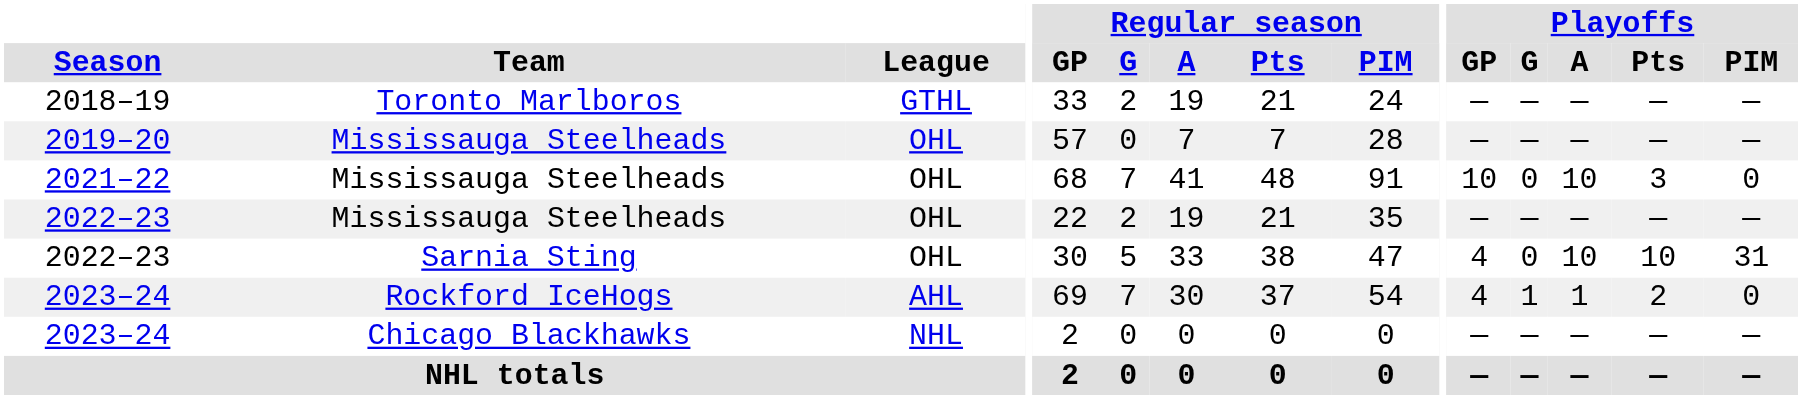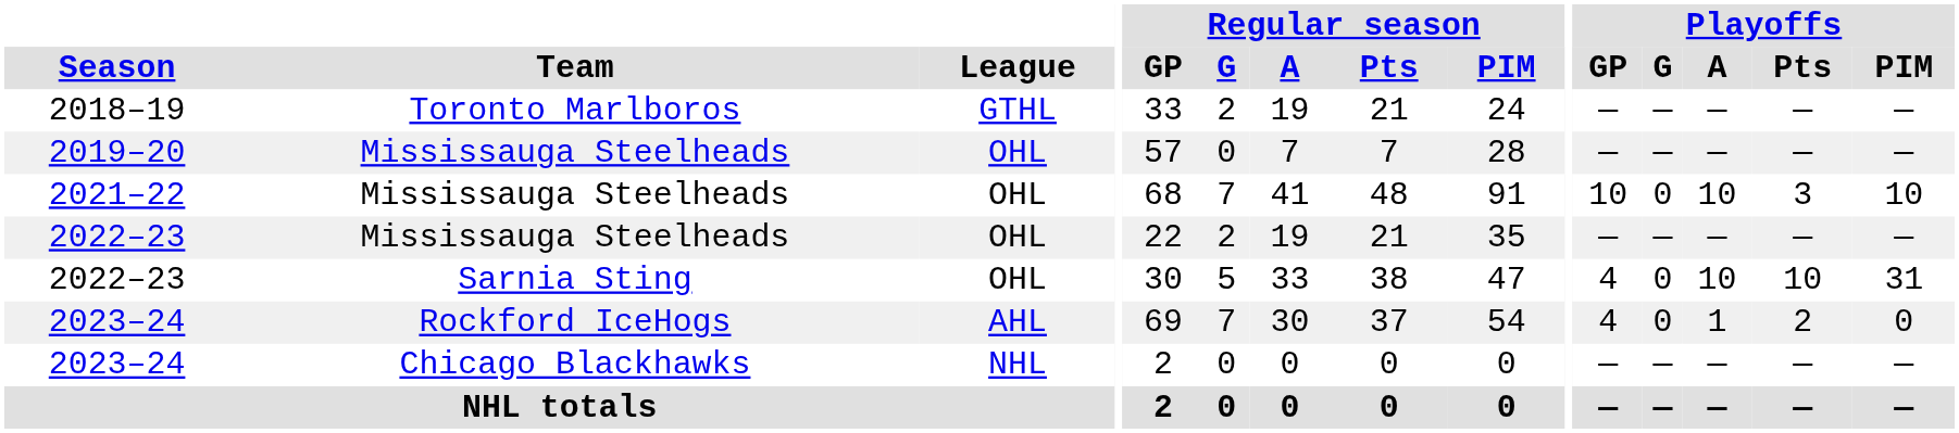2021–22 | Playoffs / PIM: 0 -> 10
2023–24 / Rockford IceHogs | Playoffs / G: 1 -> 0
